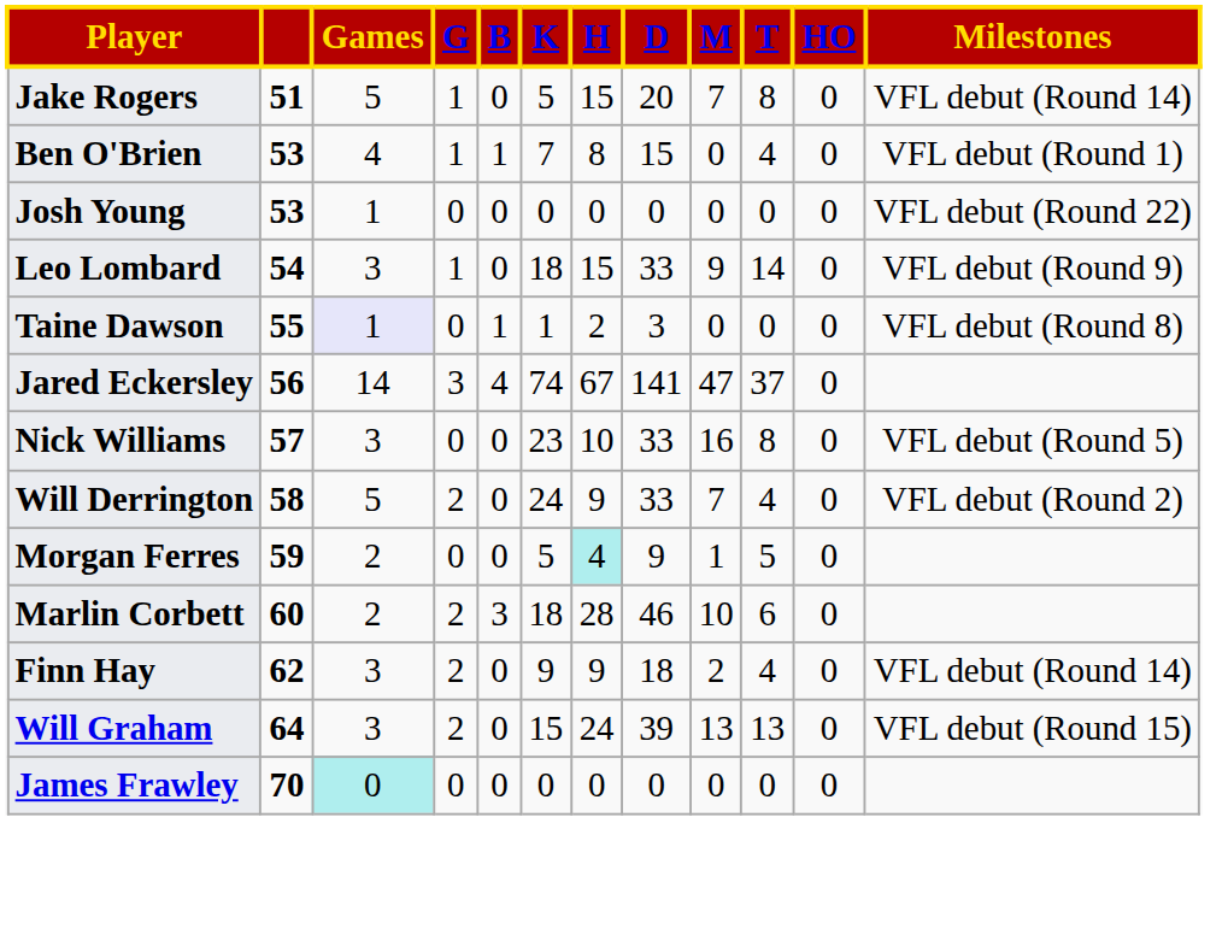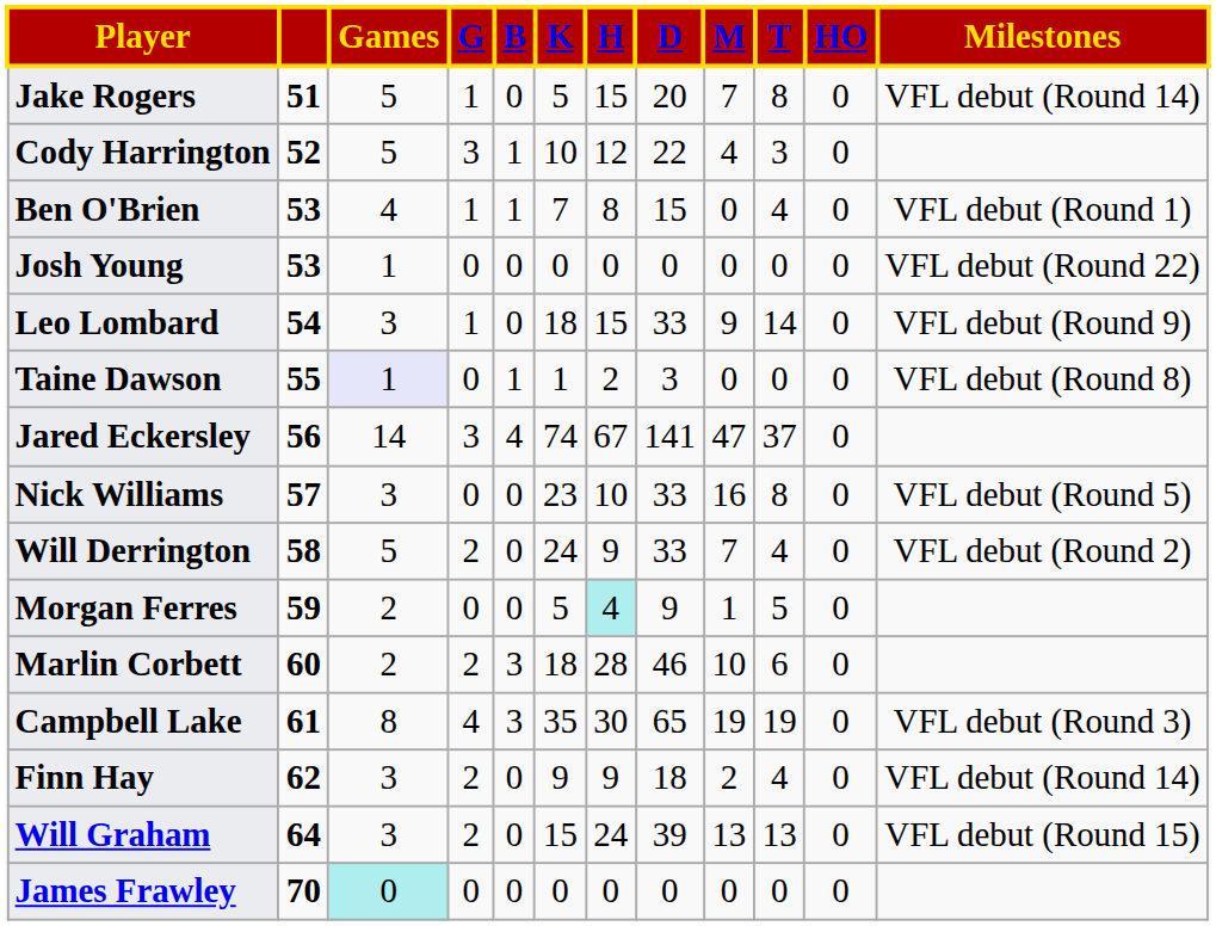+ row: Cody Harrington | 52 | 5 | 3 | 1 | 10 | 12 | 22 | 4 | 3 | 0
+ row: Campbell Lake | 61 | 8 | 4 | 3 | 35 | 30 | 65 | 19 | 19 | 0 | VFL debut (Round 3)
